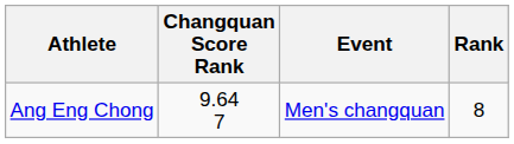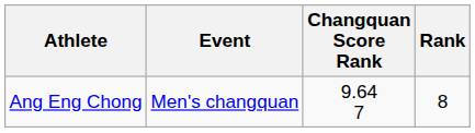columns swapped: Event <-> Changquan Score Rank
